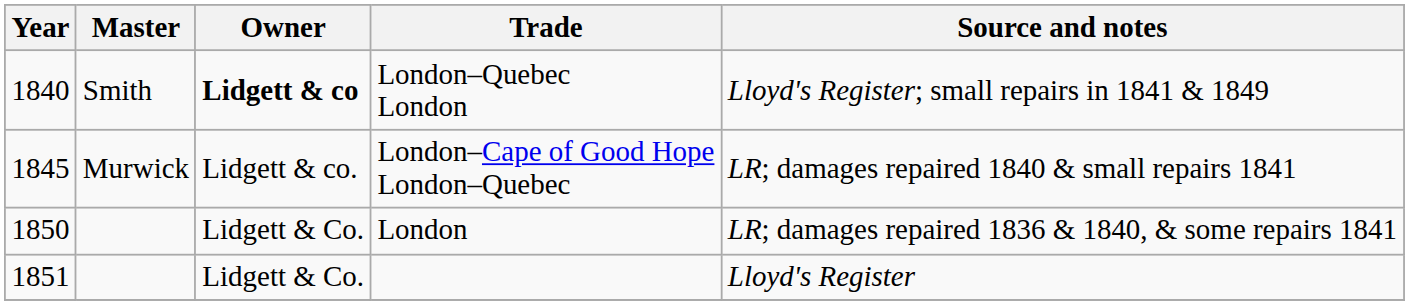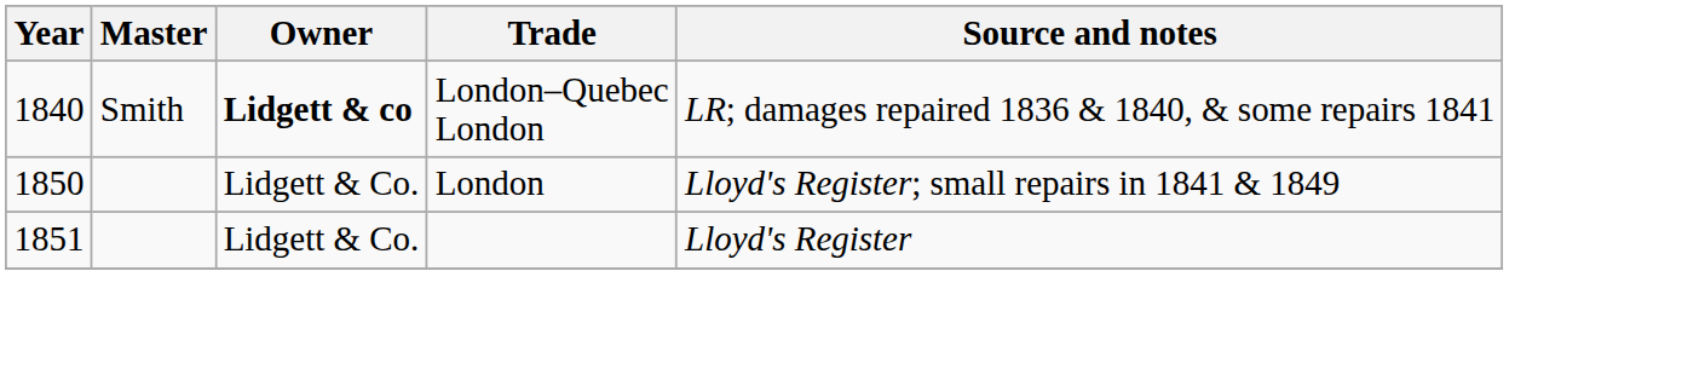London–Quebec London | Source and notes: Lloyd's Register; small repairs in 1841 & 1849 -> LR; damages repaired 1836 & 1840, & some repairs 1841
- row: 1845 | Murwick | Lidgett & co. | London–Cape of Good Hope London–Quebec | LR; damages repaired 1840 & small repairs 1841
London | Source and notes: LR; damages repaired 1836 & 1840, & some repairs 1841 -> Lloyd's Register; small repairs in 1841 & 1849
